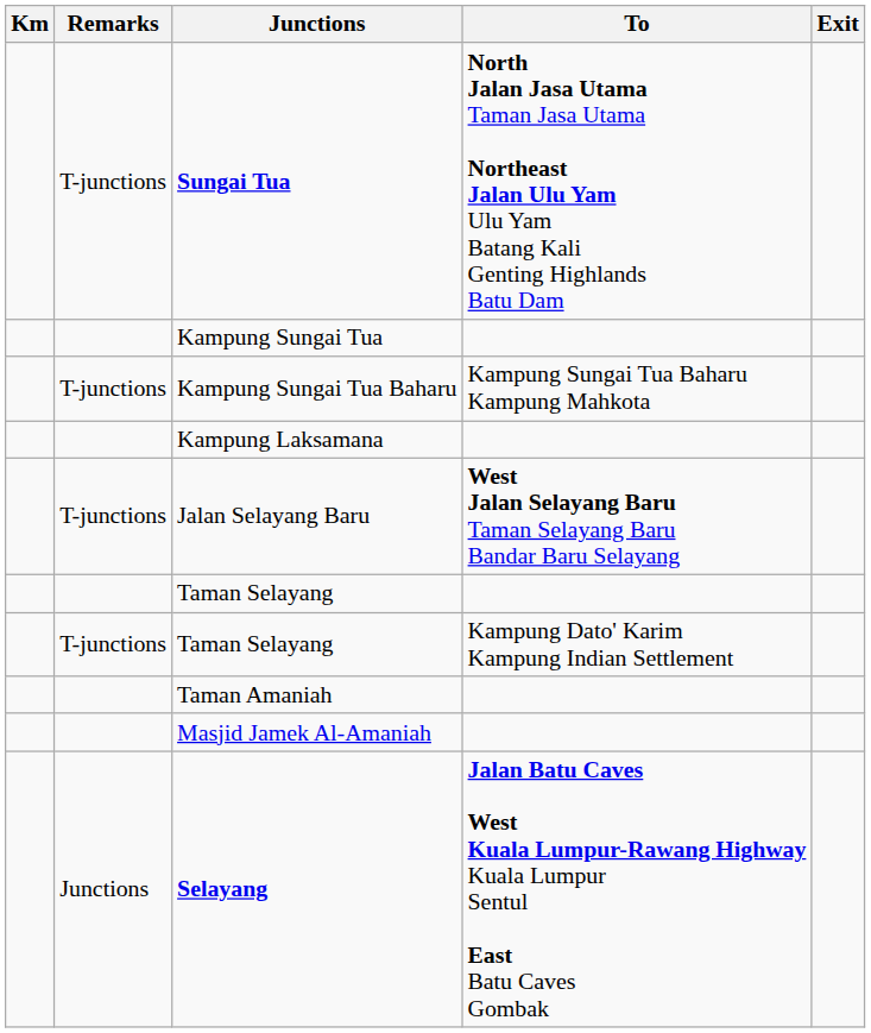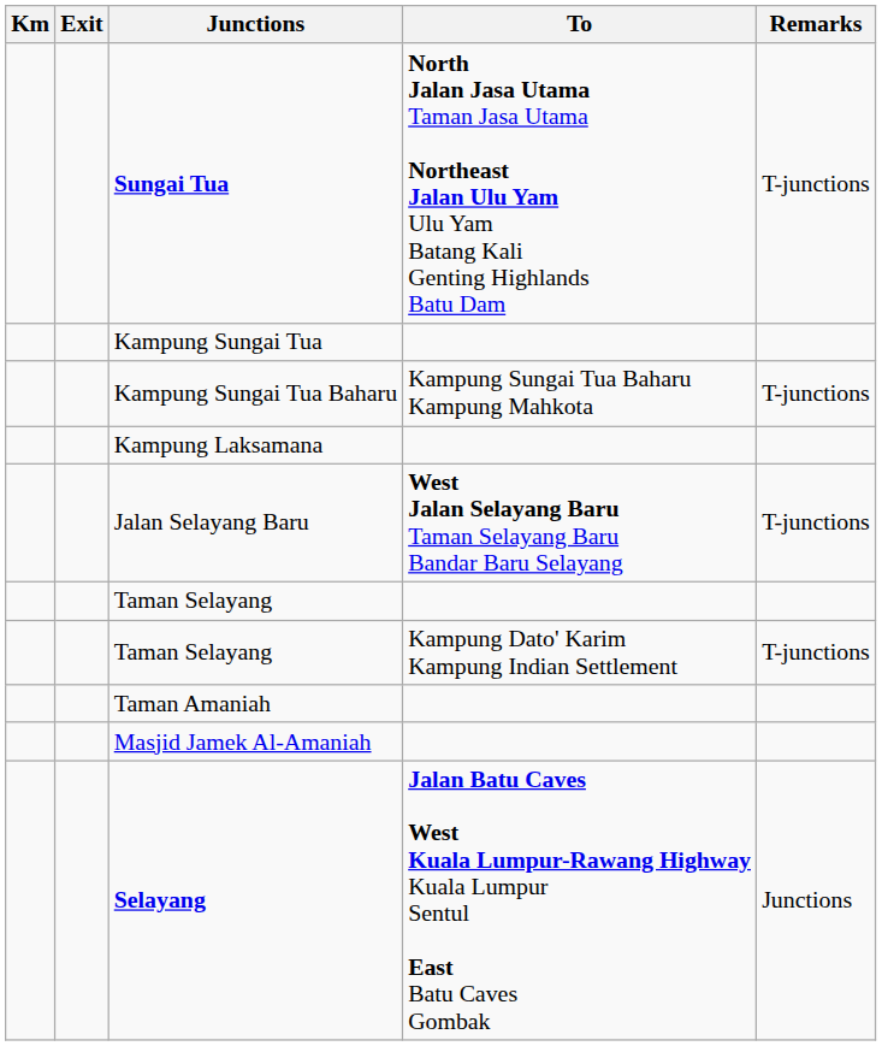columns swapped: Exit <-> Remarks
